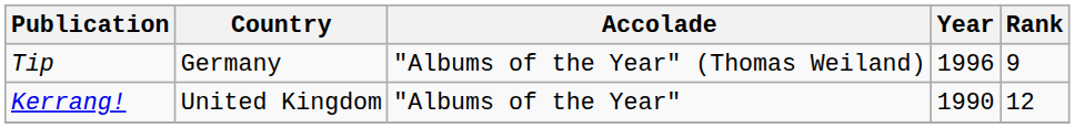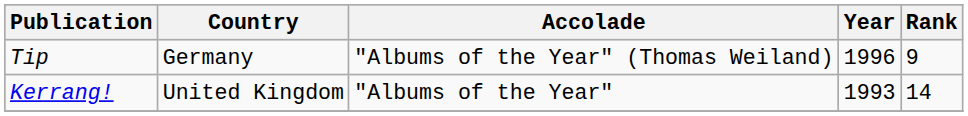Kerrang! | Year: 1990 -> 1993
Kerrang! | Rank: 12 -> 14
